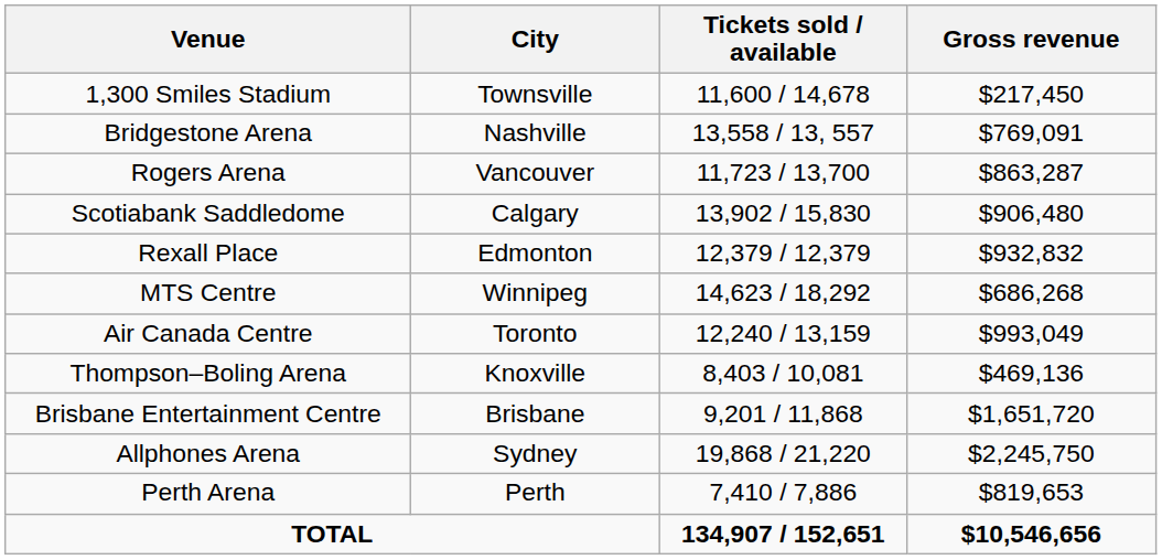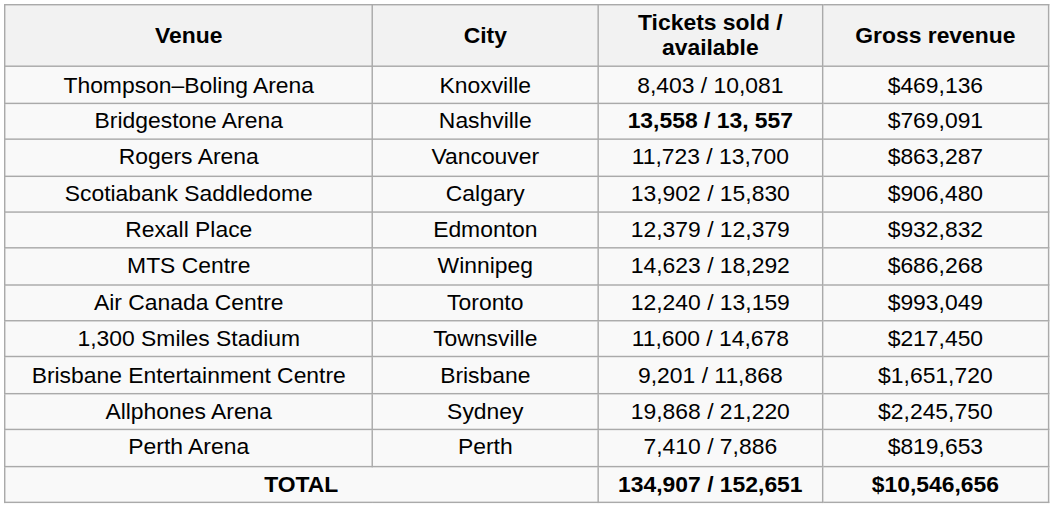rows swapped: Thompson–Boling Arena <-> 1,300 Smiles Stadium
Bridgestone Arena | Tickets sold / available: normal -> bold
